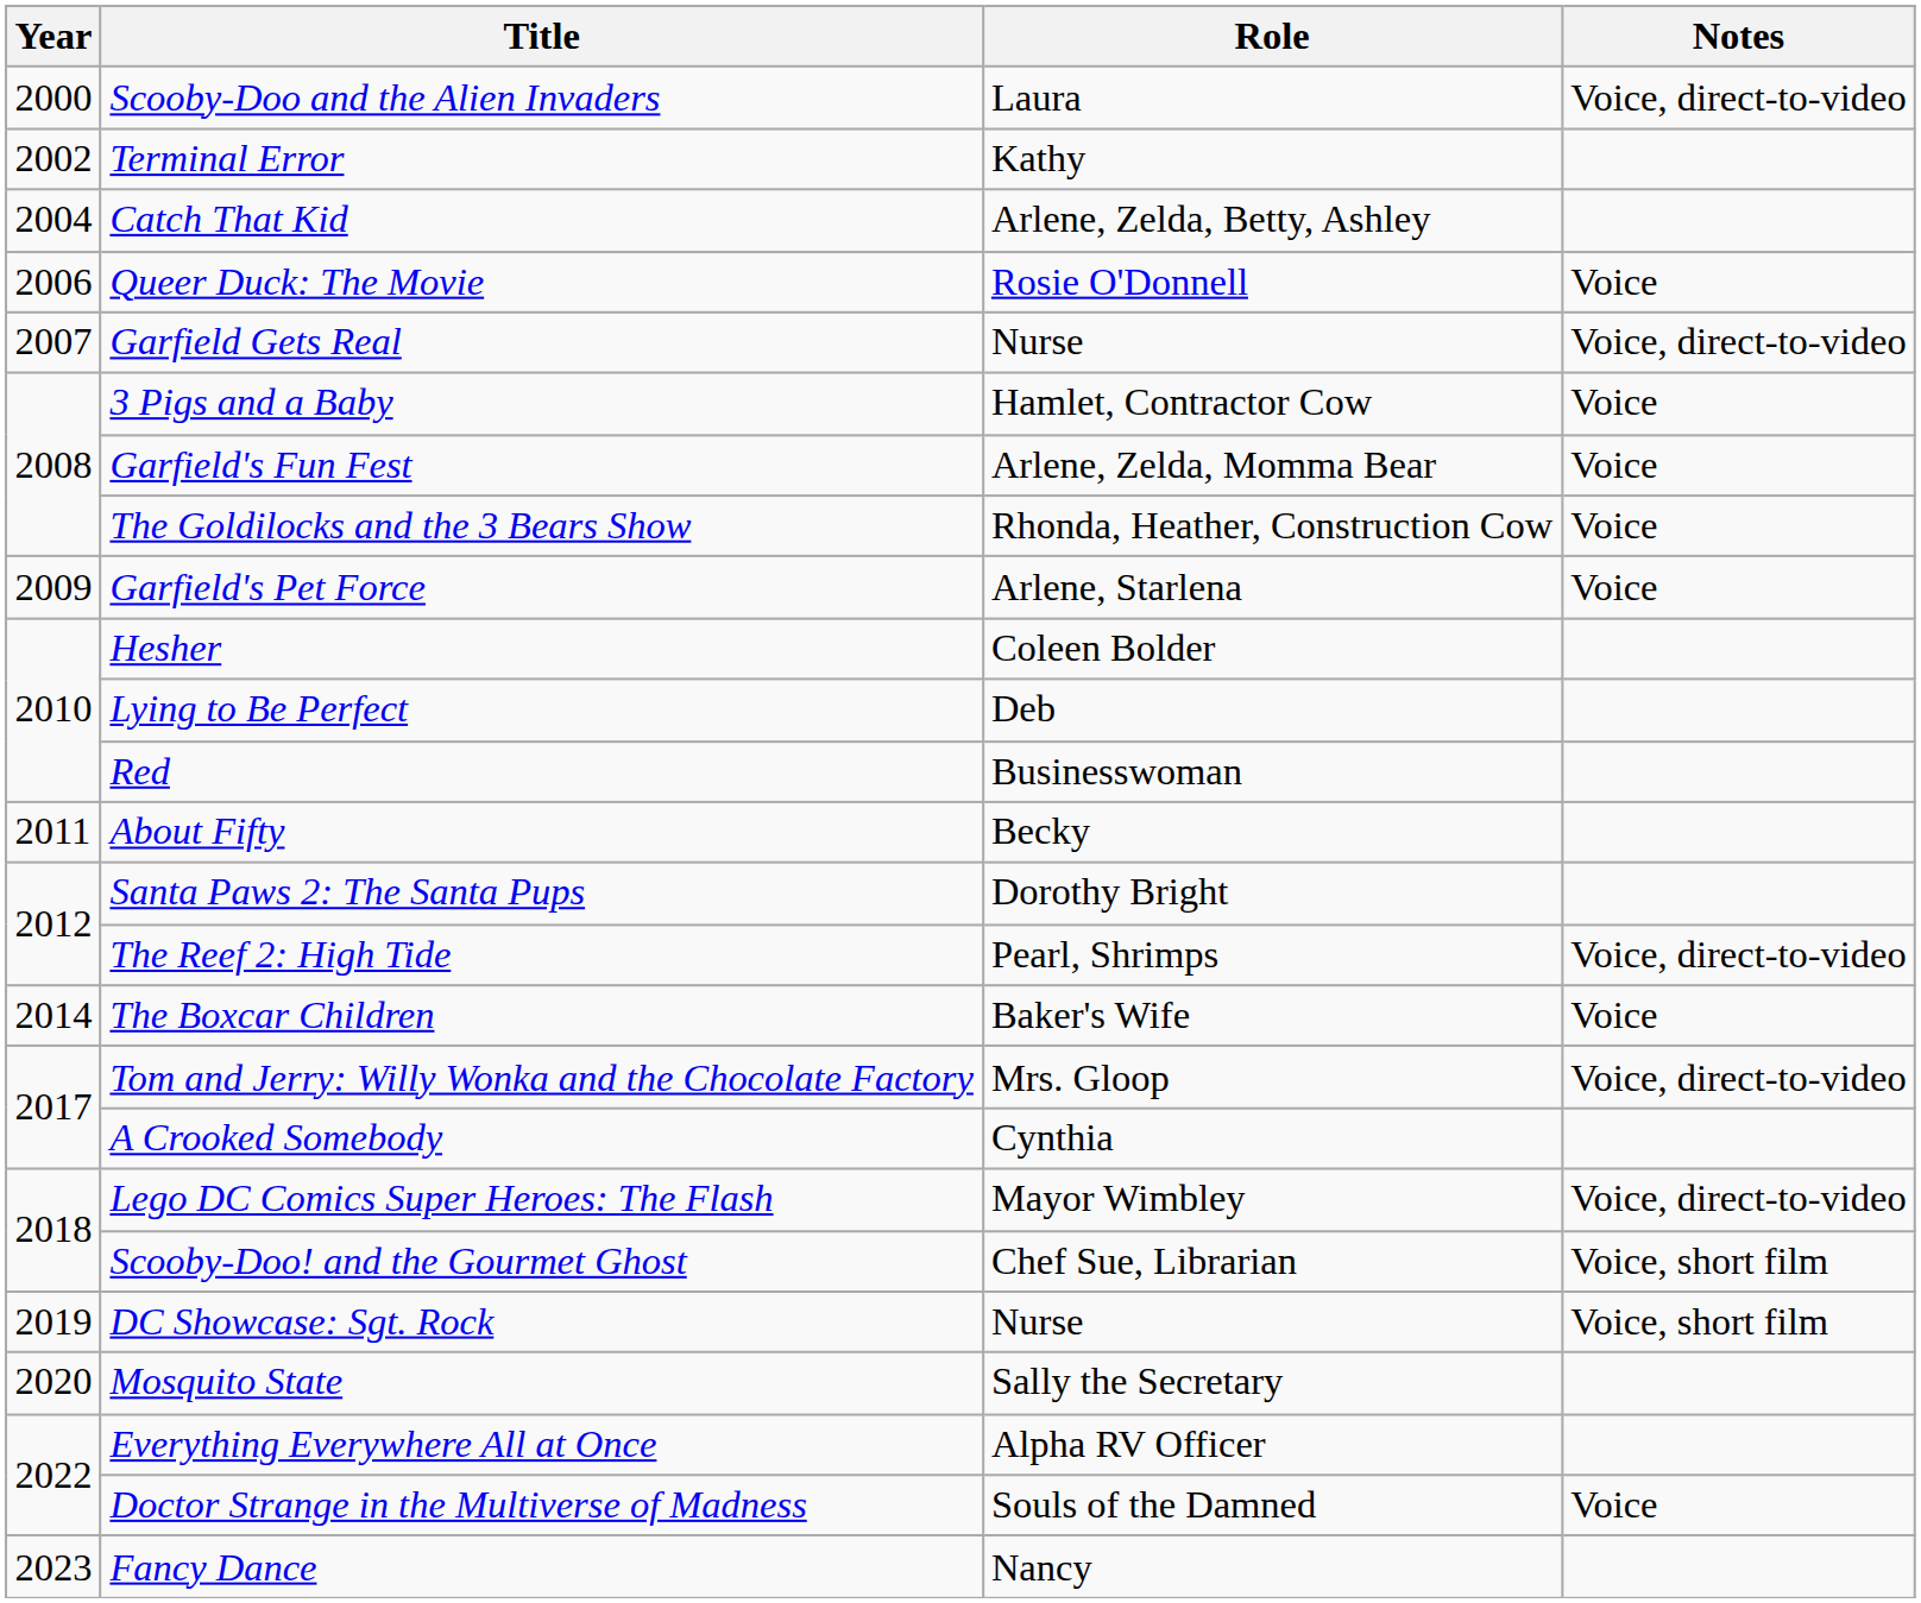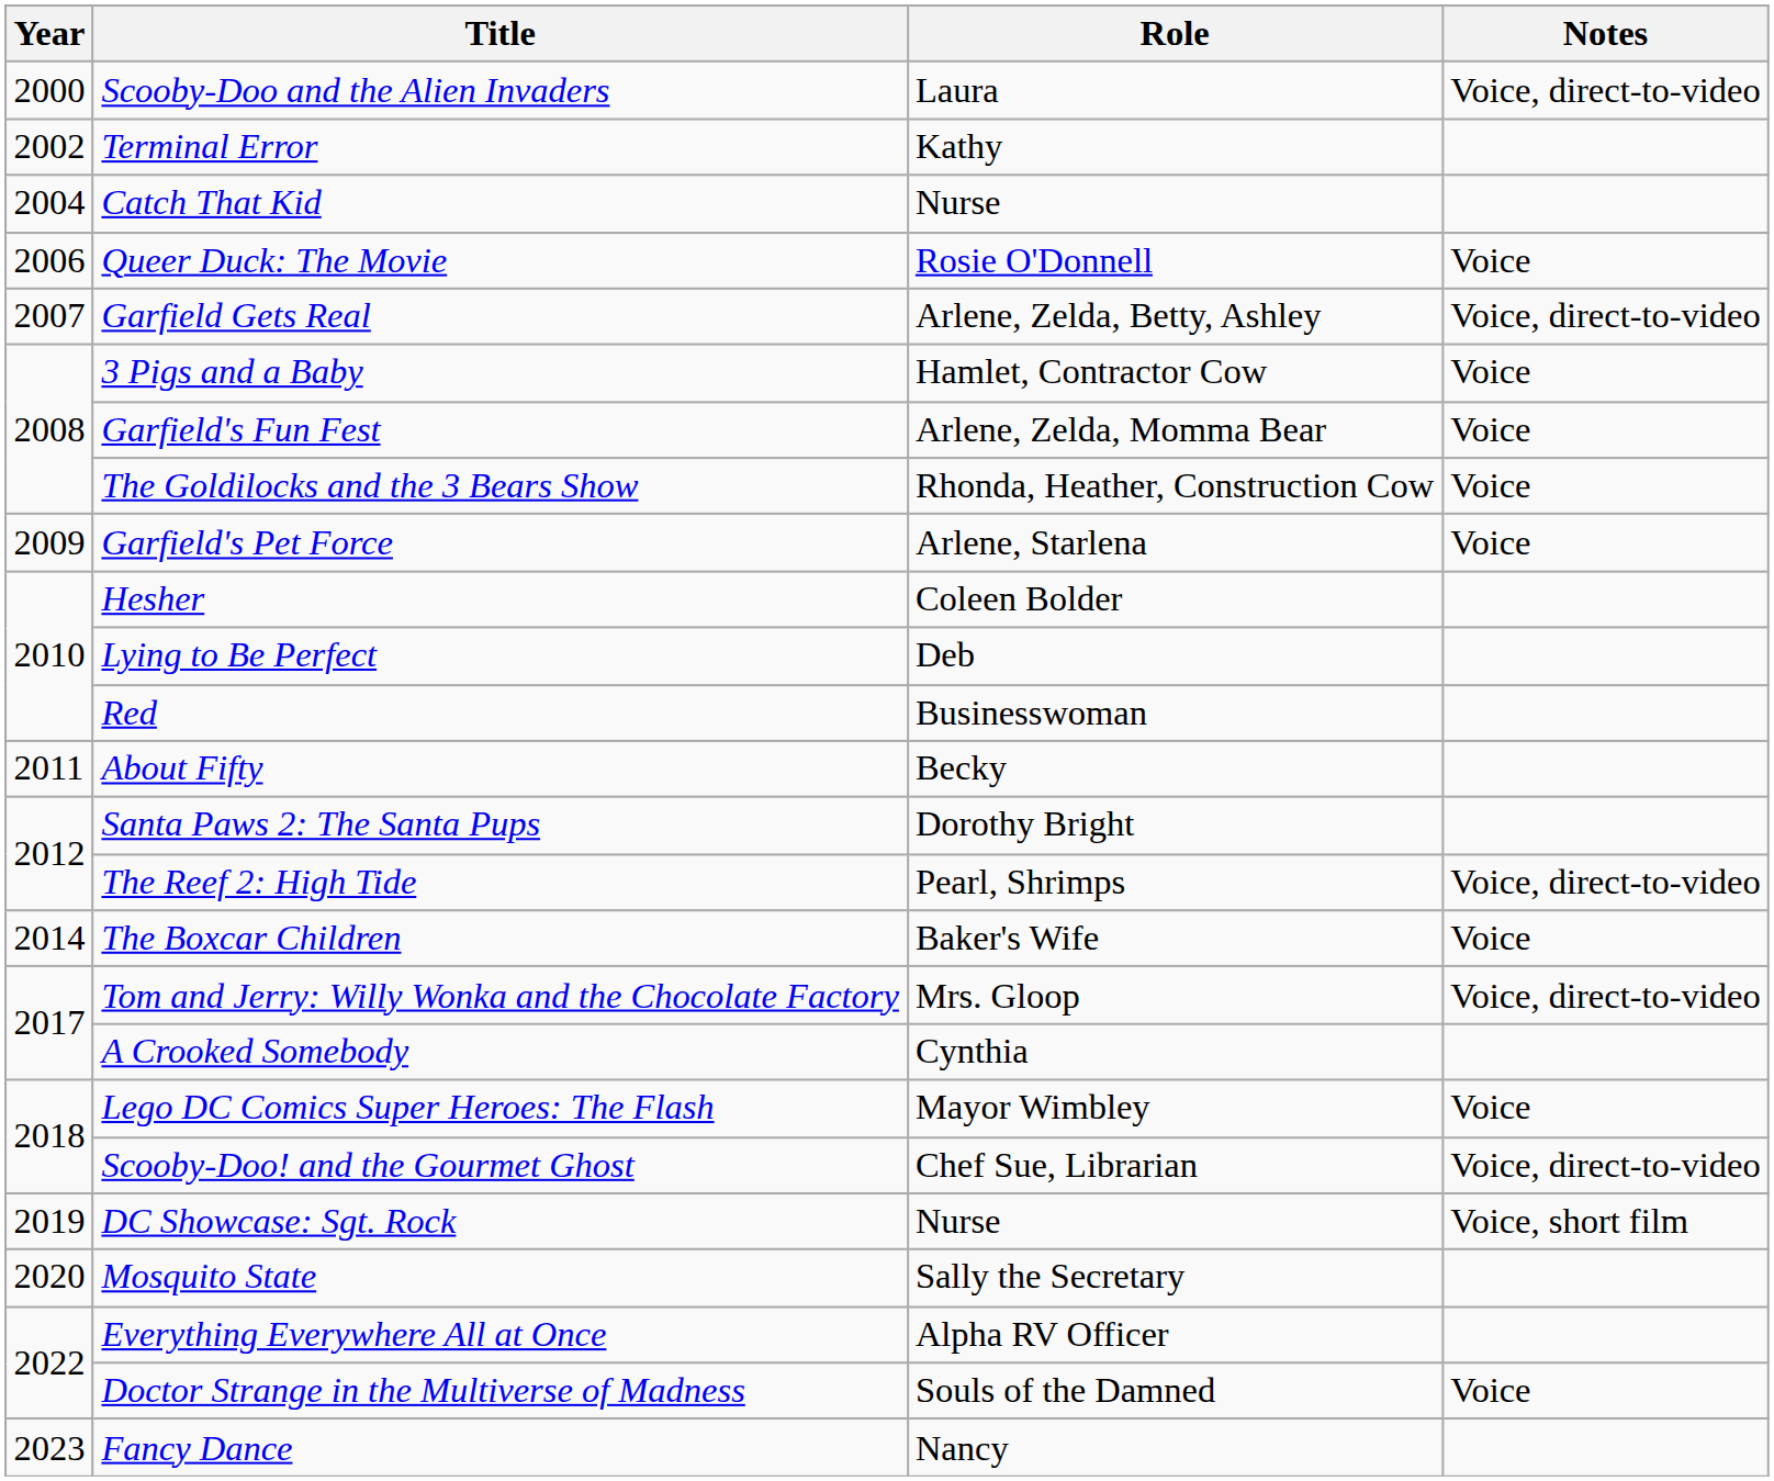Catch That Kid | Role: Arlene, Zelda, Betty, Ashley -> Nurse
Garfield Gets Real | Role: Nurse -> Arlene, Zelda, Betty, Ashley
Lego DC Comics Super Heroes: The Flash | Notes: Voice, direct-to-video -> Voice
Scooby-Doo! and the Gourmet Ghost | Notes: Voice, short film -> Voice, direct-to-video
